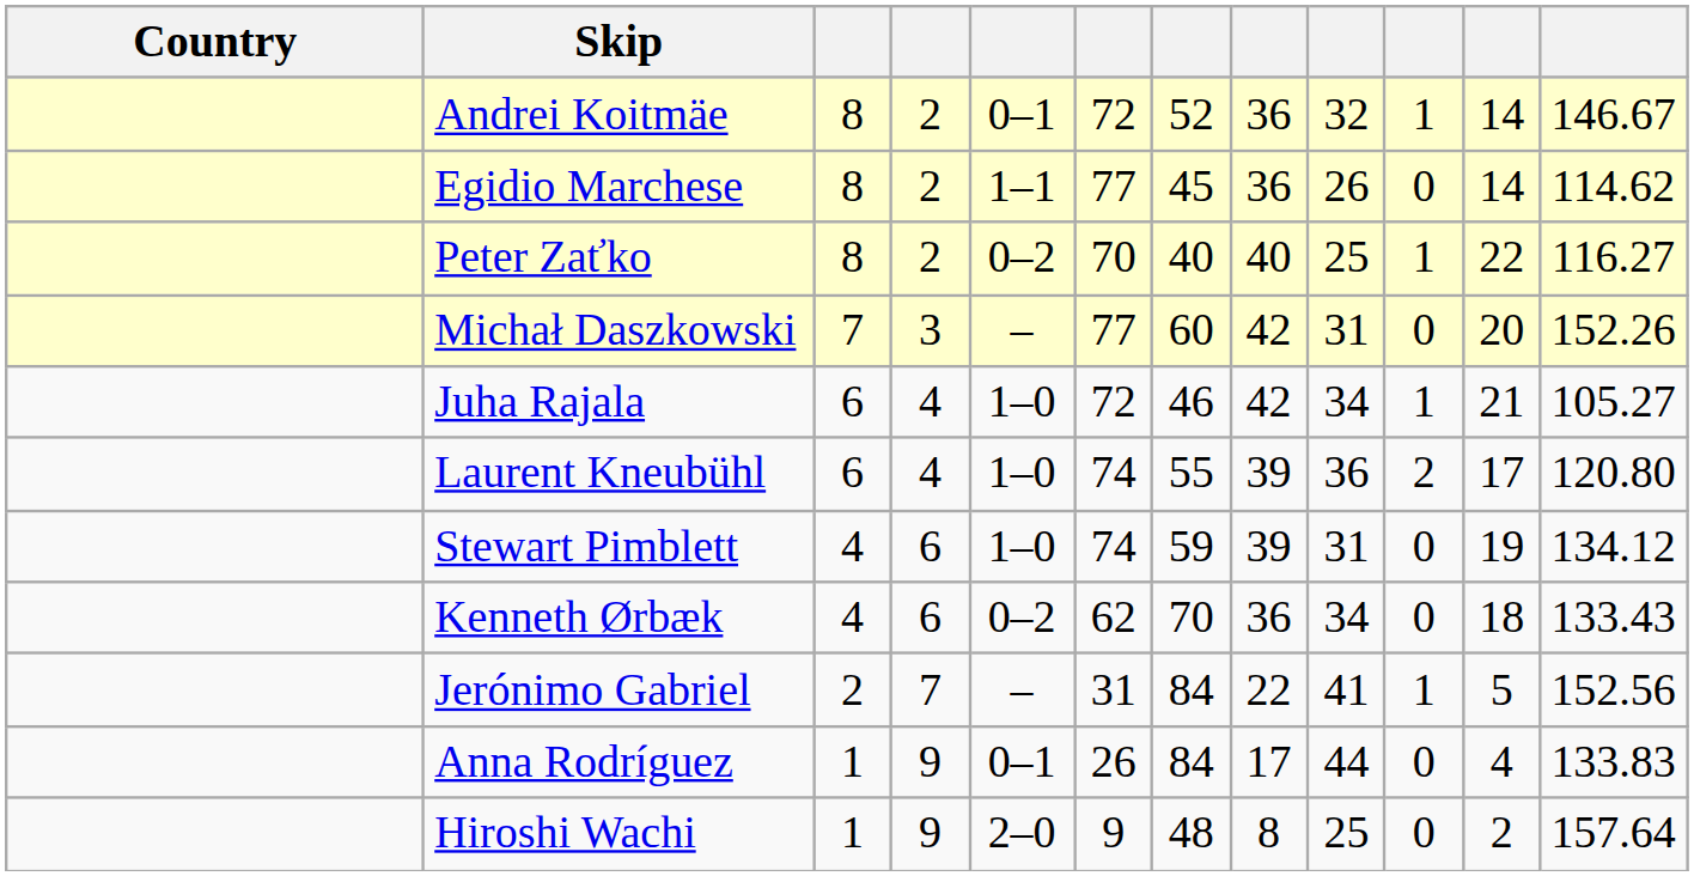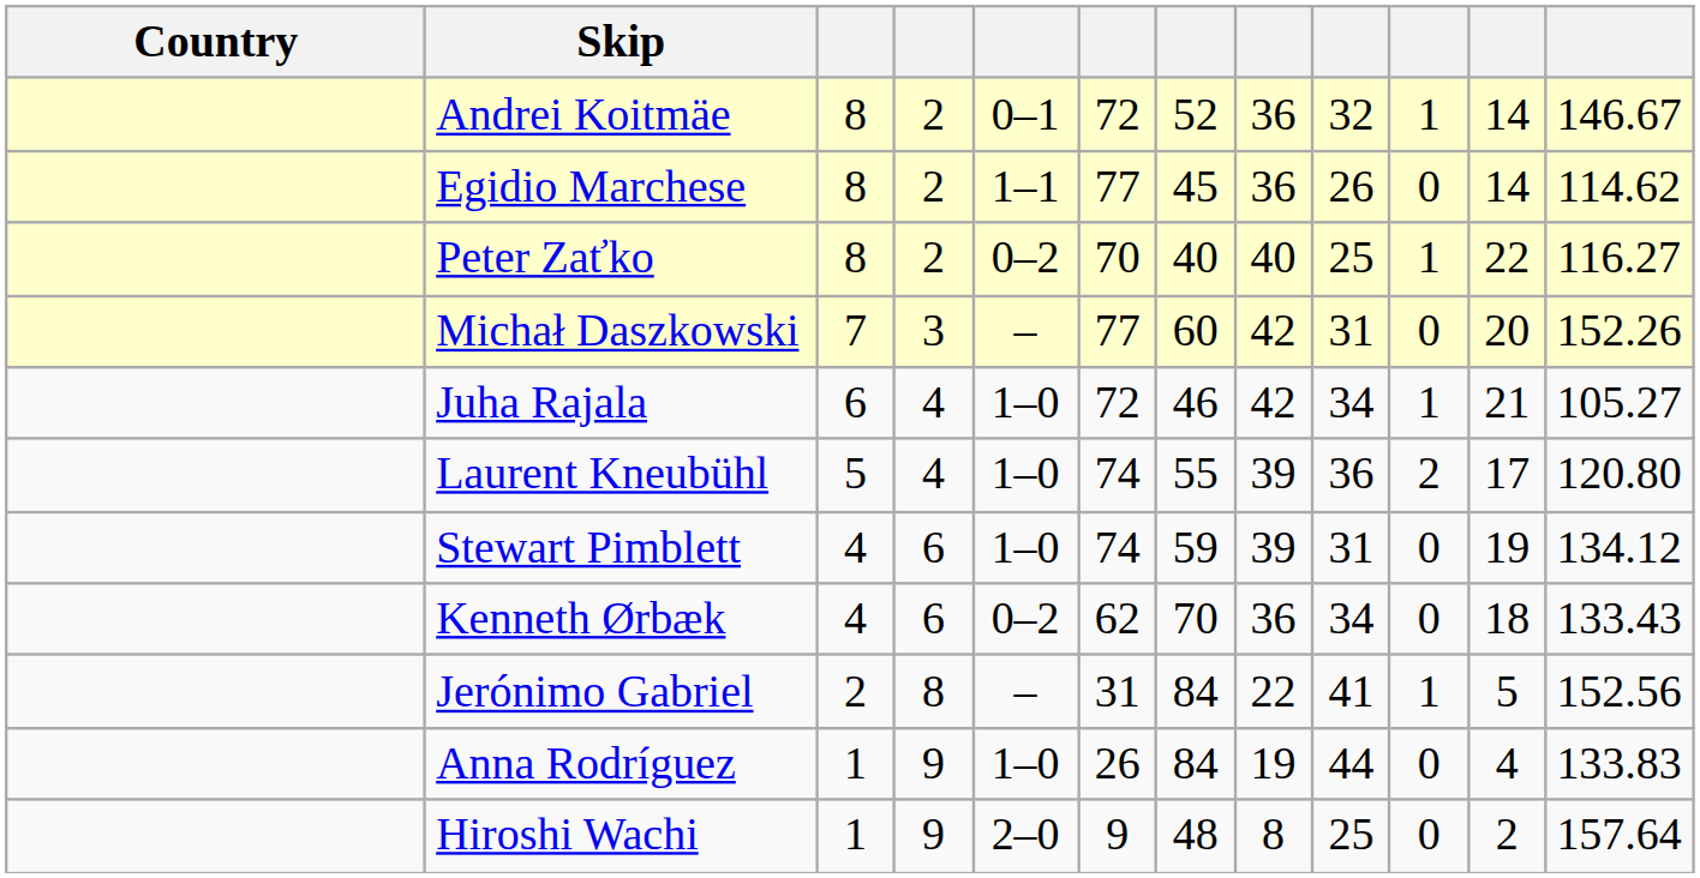Laurent Kneubühl | column 3: 6 -> 5
Jerónimo Gabriel | column 4: 7 -> 8
Anna Rodríguez | column 5: 0–1 -> 1–0
Anna Rodríguez | column 8: 17 -> 19
